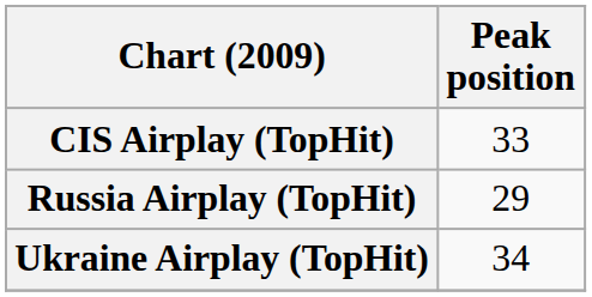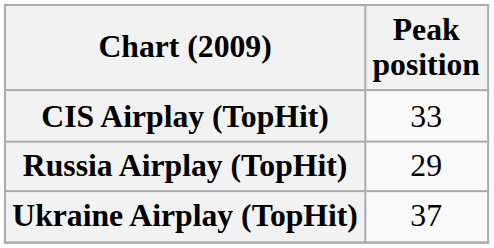Ukraine Airplay (TopHit) | Peak position: 34 -> 37
